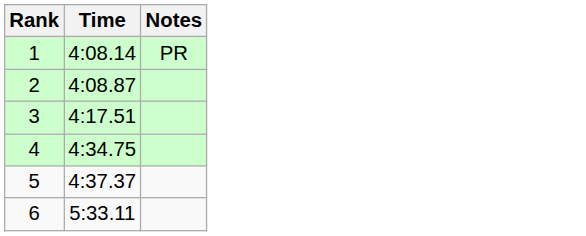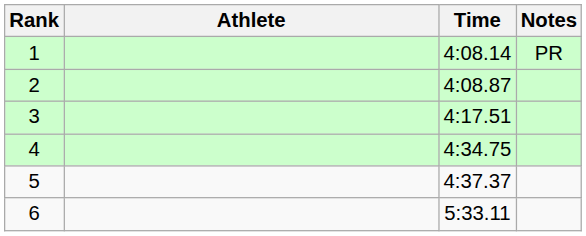+ column: Athlete
